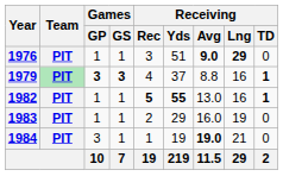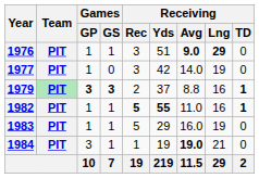+ row: 1977 | PIT | 1 | 0 | 3 | 42 | 14.0 | 19 | 0
1979 | Receiving / Rec: 4 -> 2
1982 | Receiving / Avg: 13.0 -> 11.0
1983 | Receiving / Rec: 2 -> 5
